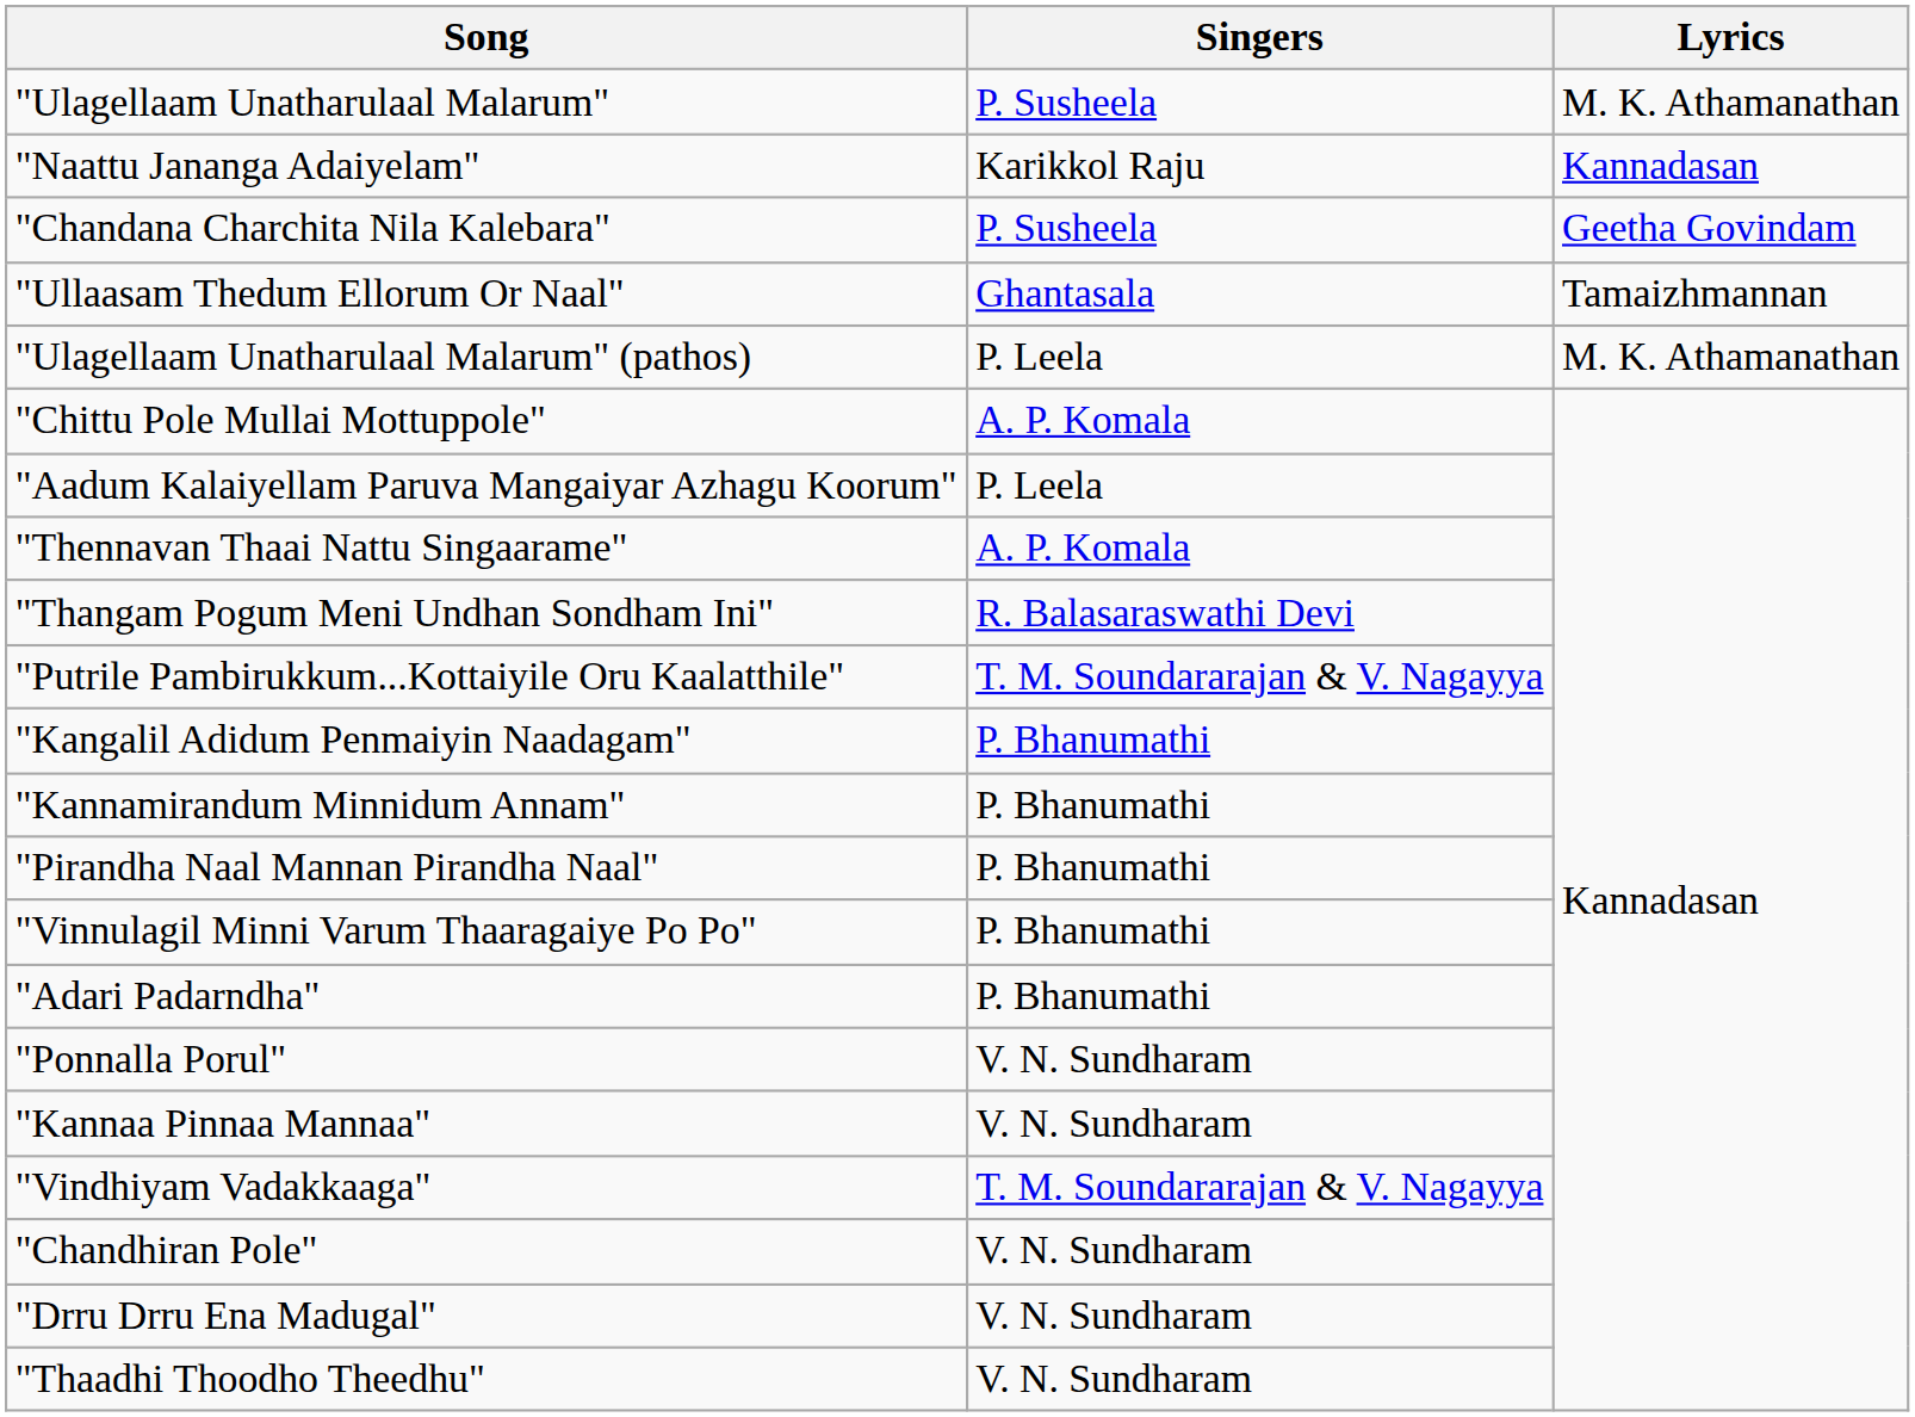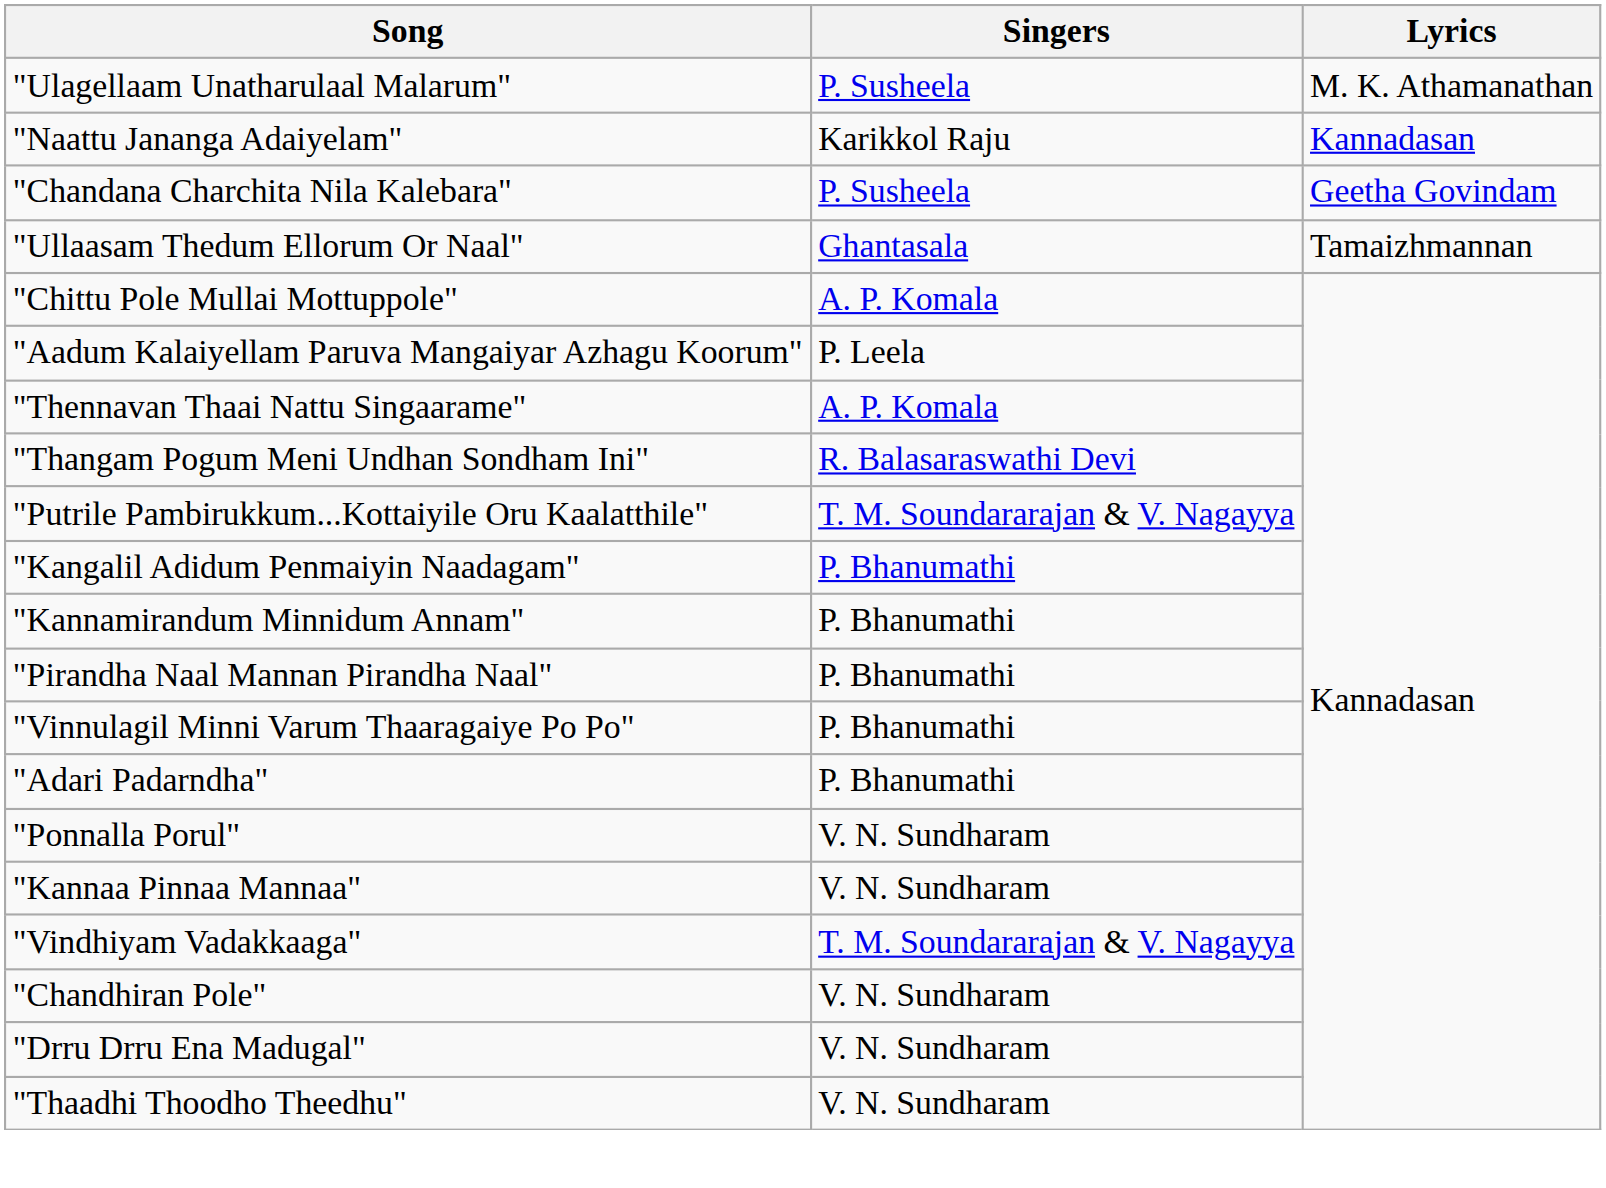- row: "Ulagellaam Unatharulaal Malarum" (pathos) | P. Leela | M. K. Athamanathan
